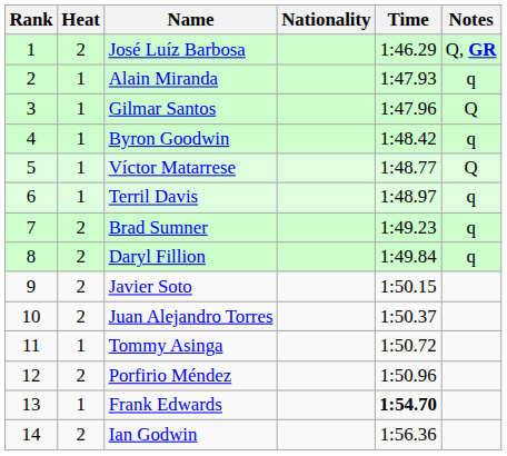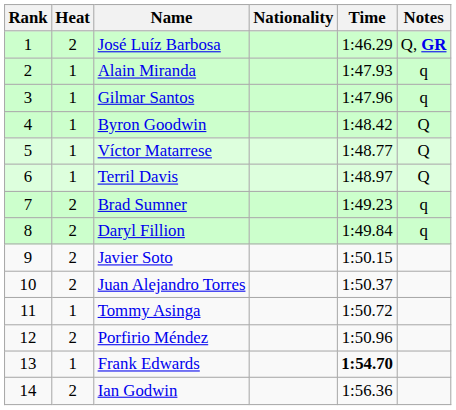Gilmar Santos | Notes: Q -> q
Byron Goodwin | Notes: q -> Q
Terril Davis | Notes: q -> Q
